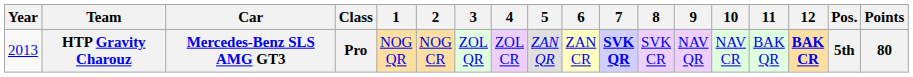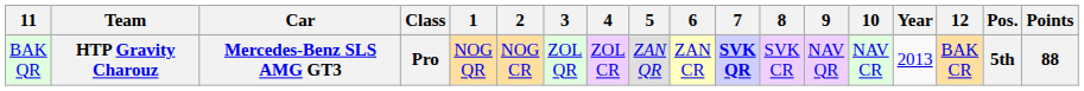columns swapped: Year <-> 11
HTP Gravity Charouz | 12: bold -> normal
HTP Gravity Charouz | Points: 80 -> 88
